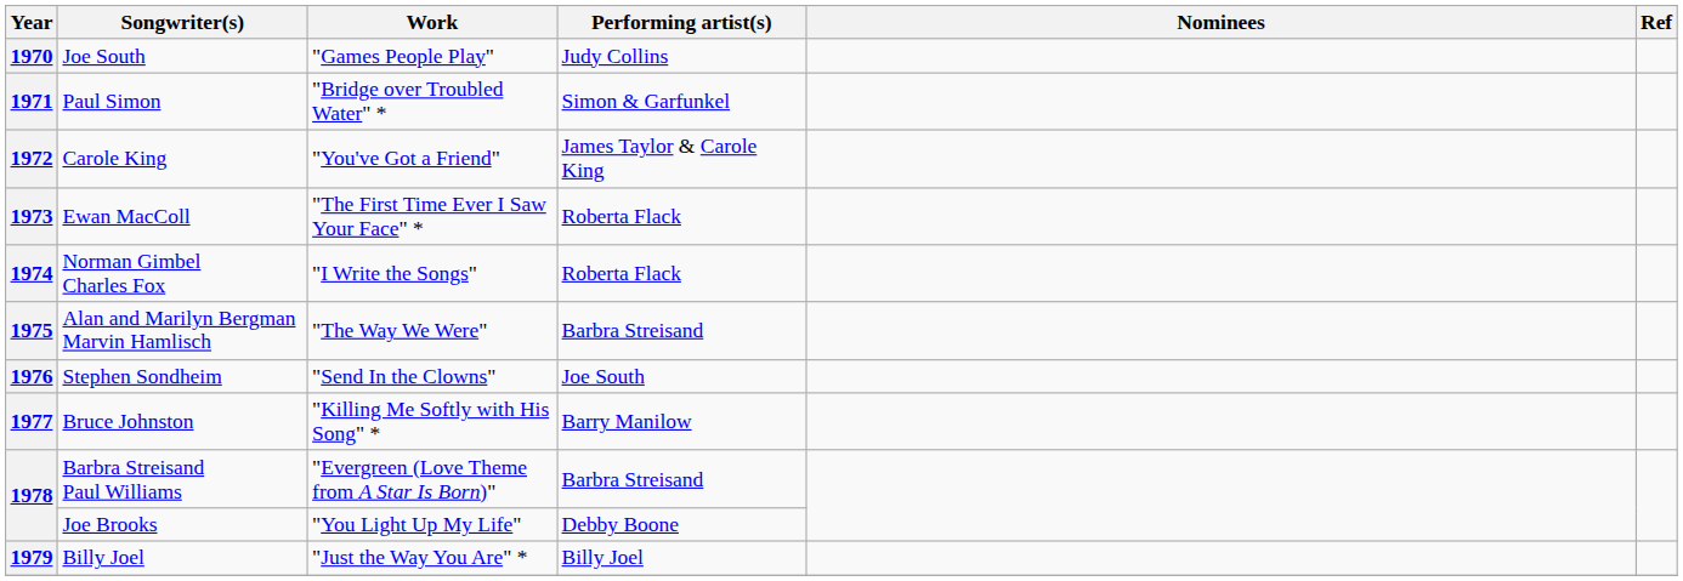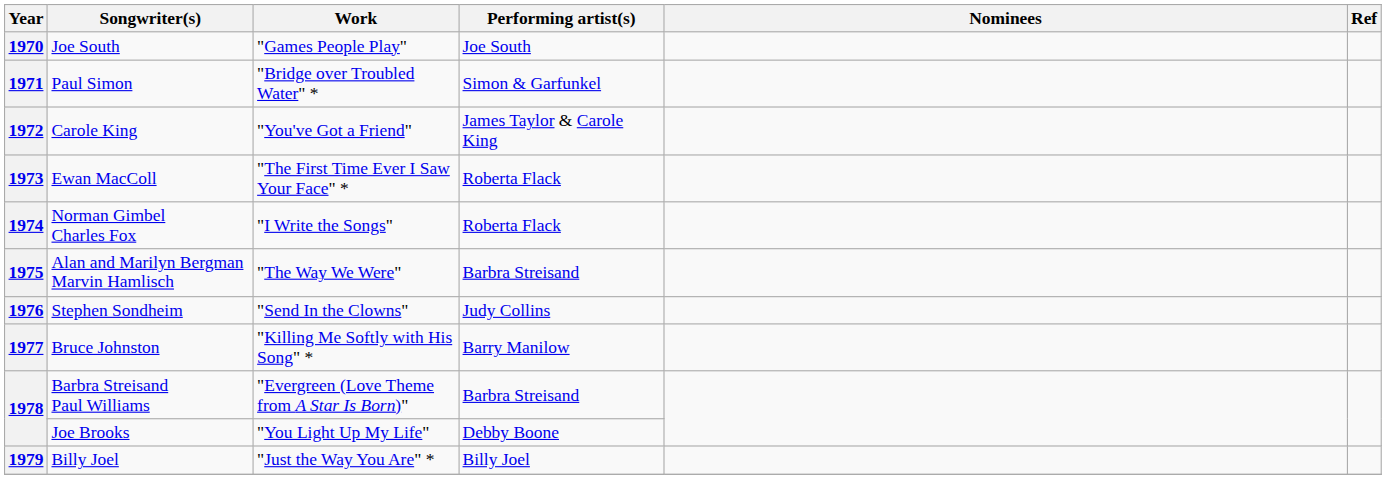1970 | Performing artist(s): Judy Collins -> Joe South
1976 | Performing artist(s): Joe South -> Judy Collins
